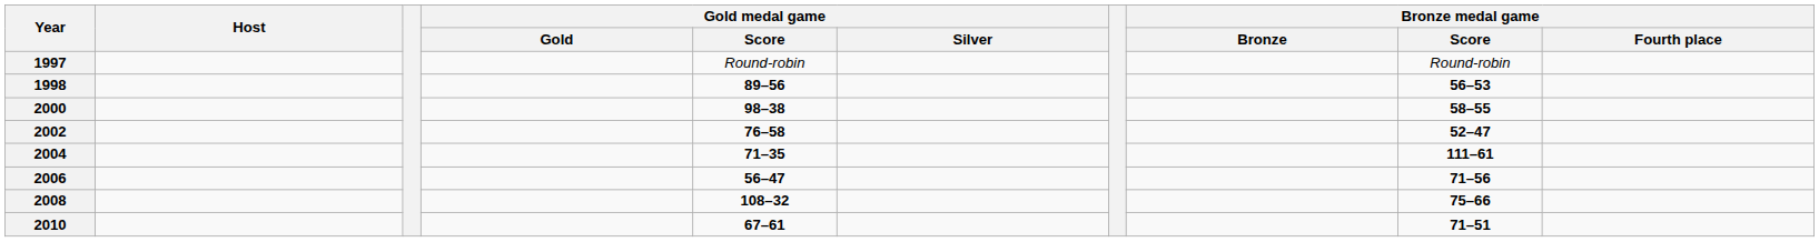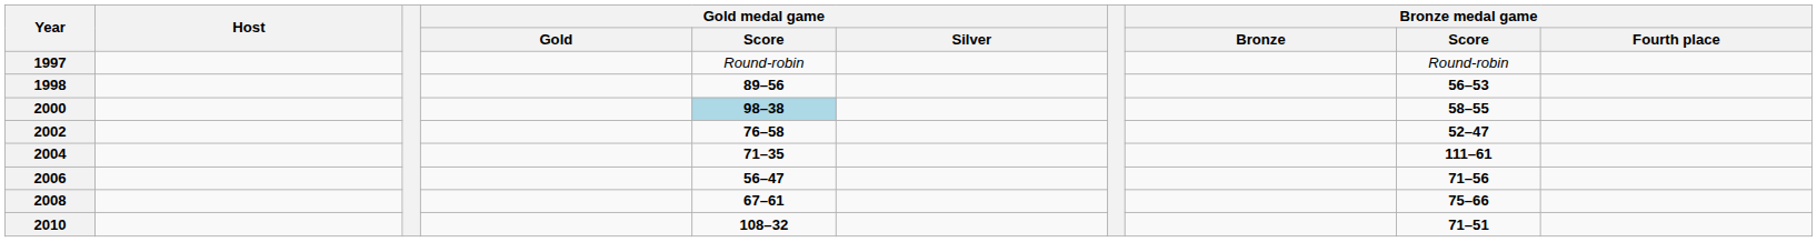2000 | Gold medal game / Score: no background -> lightblue background
2008 | Gold medal game / Score: 108–32 -> 67–61
2010 | Gold medal game / Score: 67–61 -> 108–32
